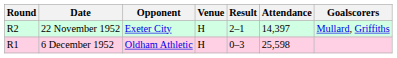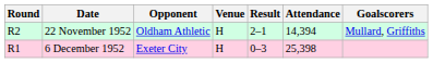22 November 1952 | Opponent: Exeter City -> Oldham Athletic
22 November 1952 | Attendance: 14,397 -> 14,394
6 December 1952 | Opponent: Oldham Athletic -> Exeter City
6 December 1952 | Attendance: 25,598 -> 25,398
